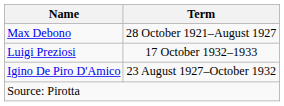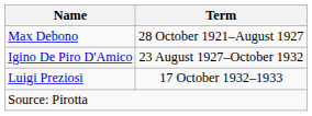rows swapped: Igino De Piro D'Amico <-> Luigi Preziosi
